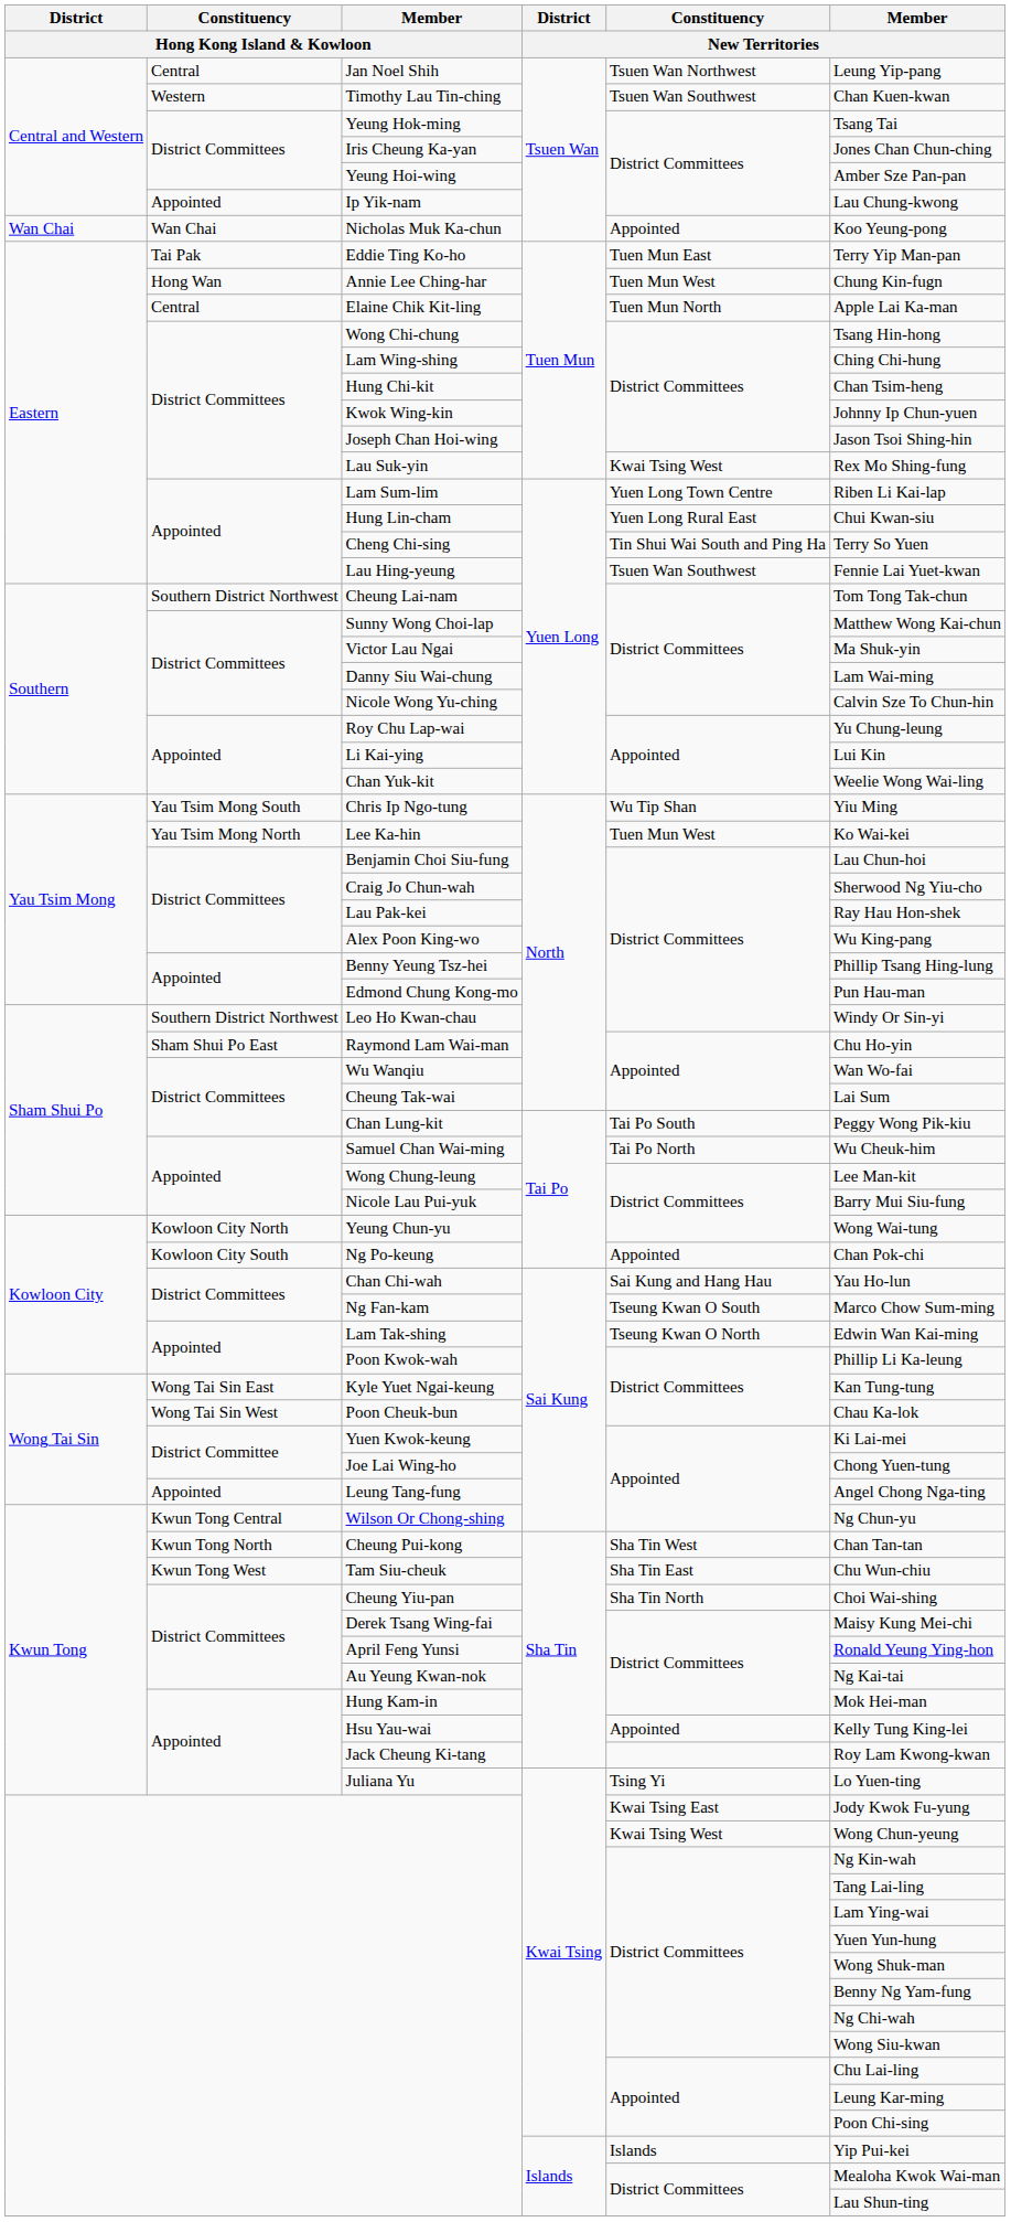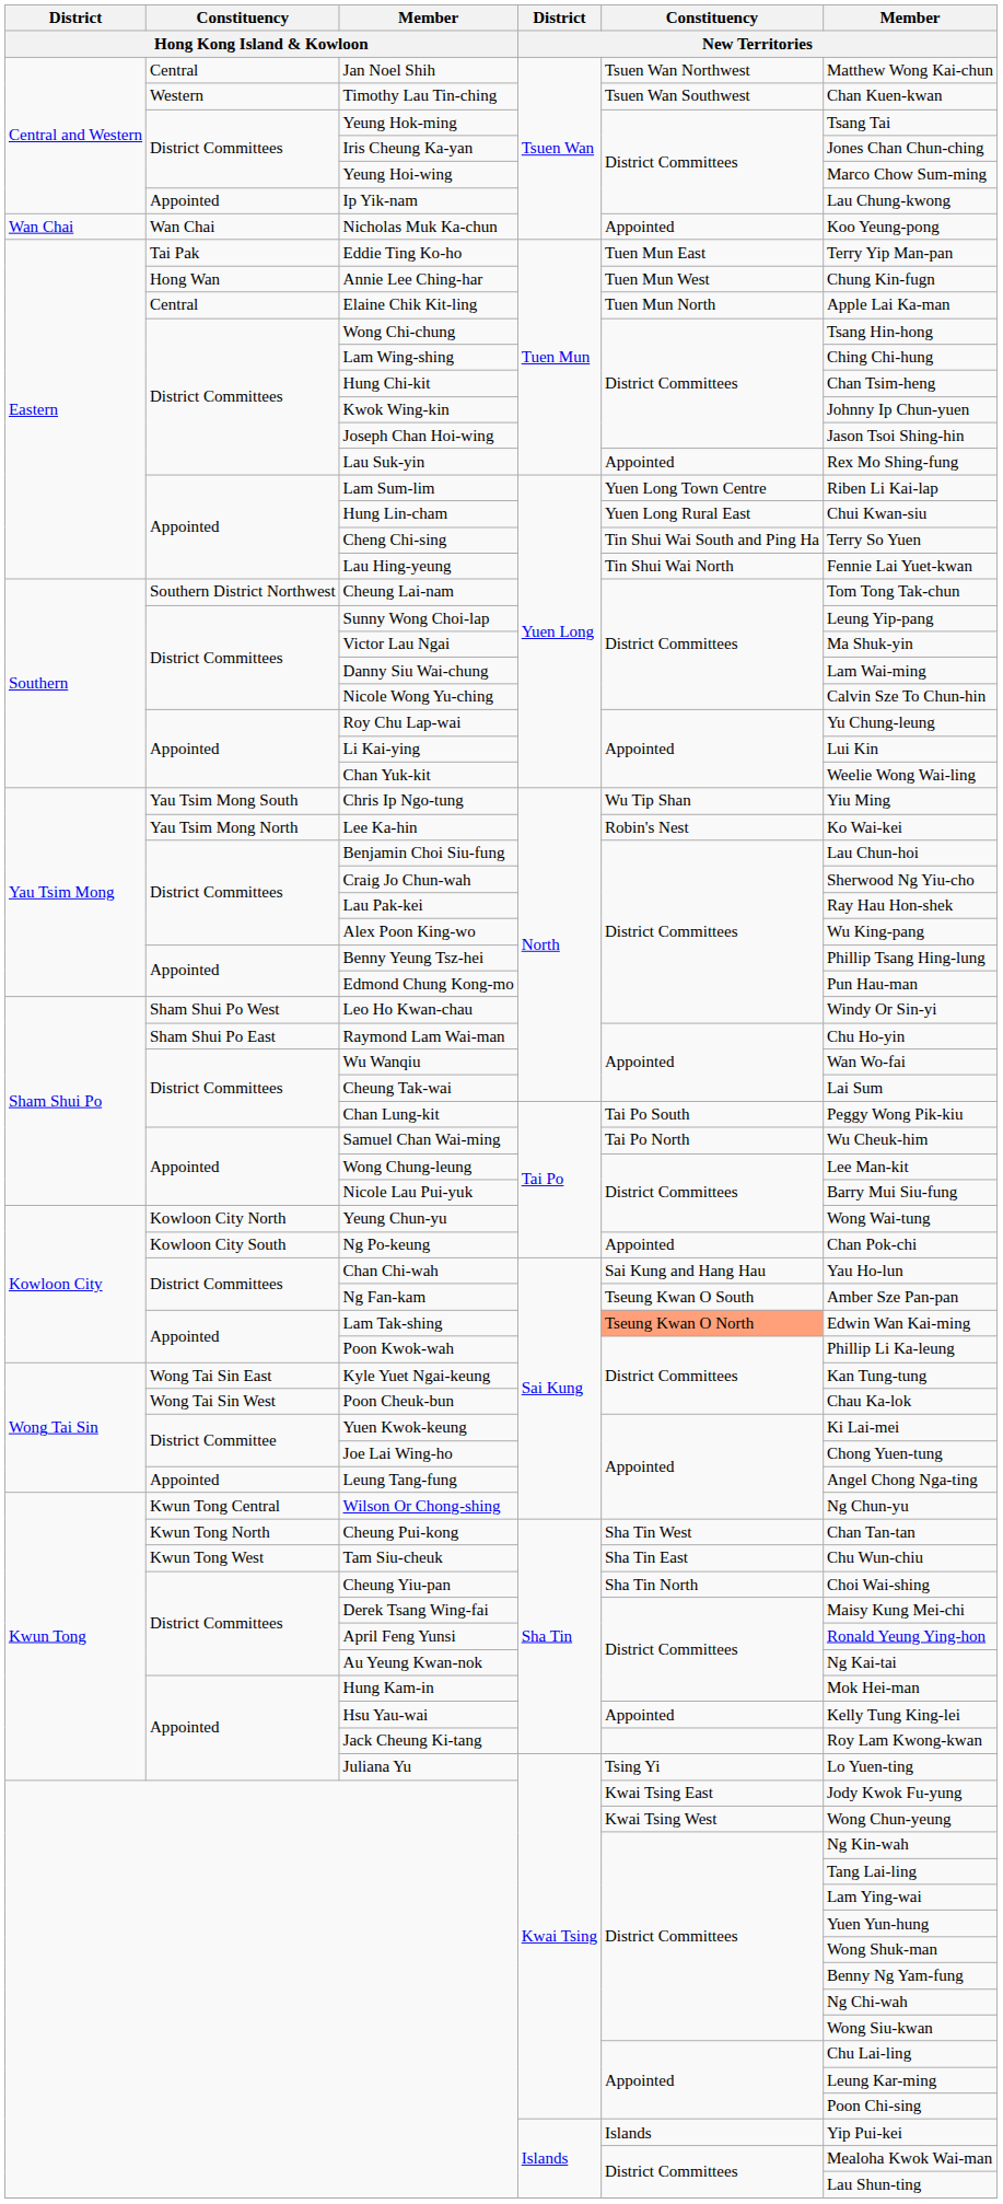Jan Noel Shih | Member / New Territories: Leung Yip-pang -> Matthew Wong Kai-chun
Yeung Hoi-wing | Member / New Territories: Amber Sze Pan-pan -> Marco Chow Sum-ming
Lau Suk-yin | Constituency / New Territories: Kwai Tsing West -> Appointed
Lau Hing-yeung | Constituency / New Territories: Tsuen Wan Southwest -> Tin Shui Wai North
Sunny Wong Choi-lap | Member / New Territories: Matthew Wong Kai-chun -> Leung Yip-pang
Lee Ka-hin | Constituency / New Territories: Tuen Mun West -> Robin's Nest
Leo Ho Kwan-chau | Constituency / Hong Kong Island & Kowloon: Southern District Northwest -> Sham Shui Po West
Ng Fan-kam | Member / New Territories: Marco Chow Sum-ming -> Amber Sze Pan-pan
Lam Tak-shing | Constituency / New Territories: no background -> lightsalmon background
